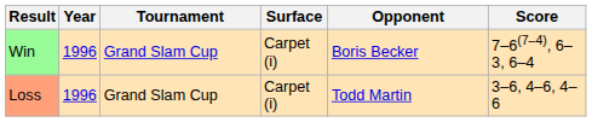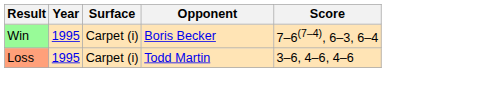- column: Tournament | Grand Slam Cup | Grand Slam Cup
Win | Year: 1996 -> 1995
Loss | Year: 1996 -> 1995
